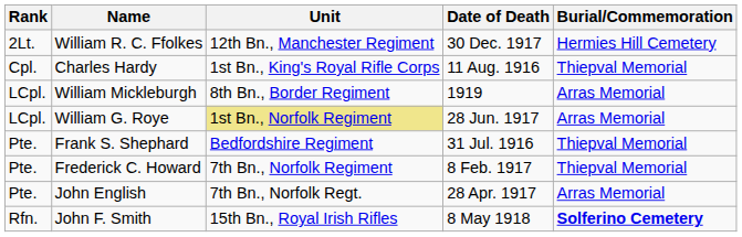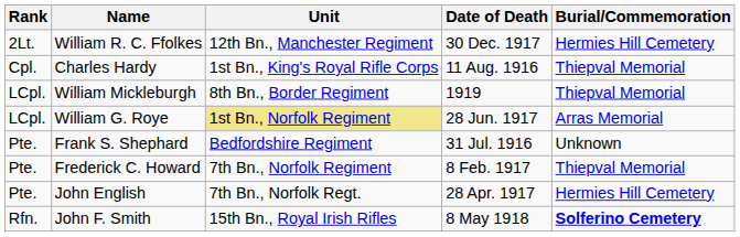William Mickleburgh | Burial/Commemoration: Arras Memorial -> Thiepval Memorial
Frank S. Shephard | Burial/Commemoration: Thiepval Memorial -> Unknown
John English | Burial/Commemoration: Arras Memorial -> Hermies Hill Cemetery
